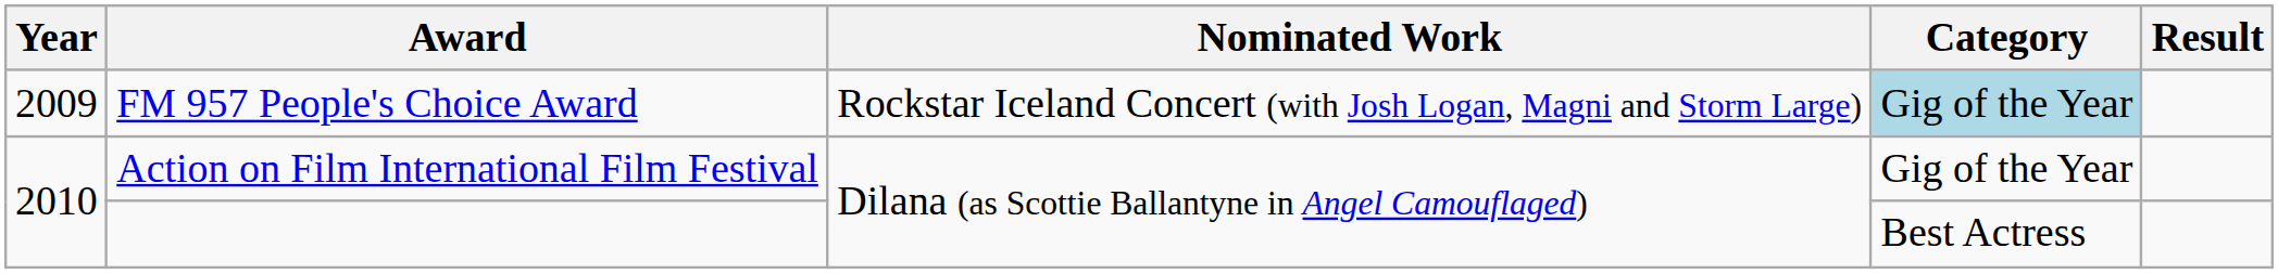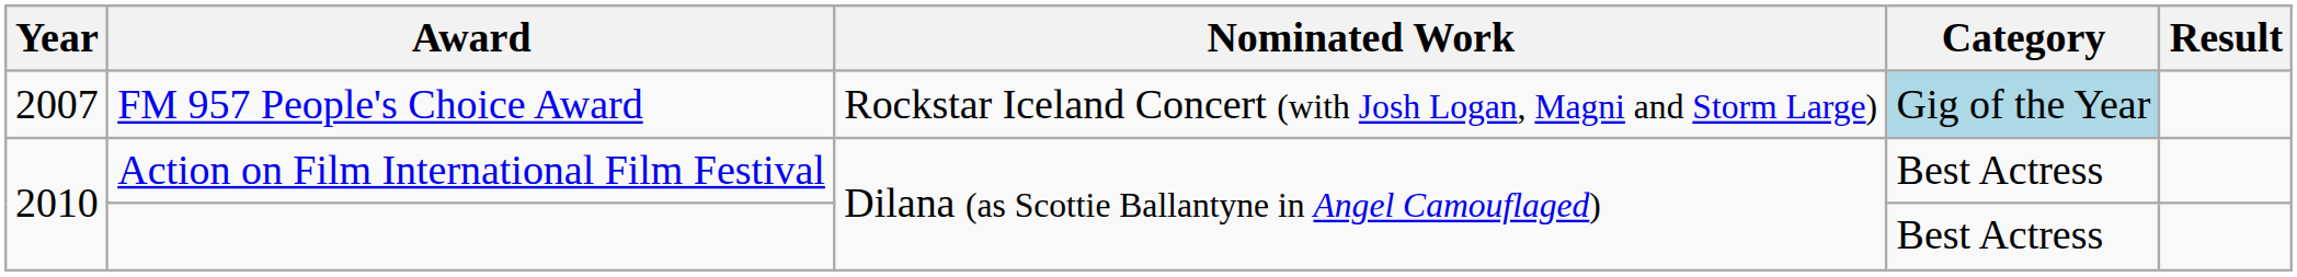FM 957 People's Choice Award | Year: 2009 -> 2007
Action on Film International Film Festival | Category: Gig of the Year -> Best Actress
